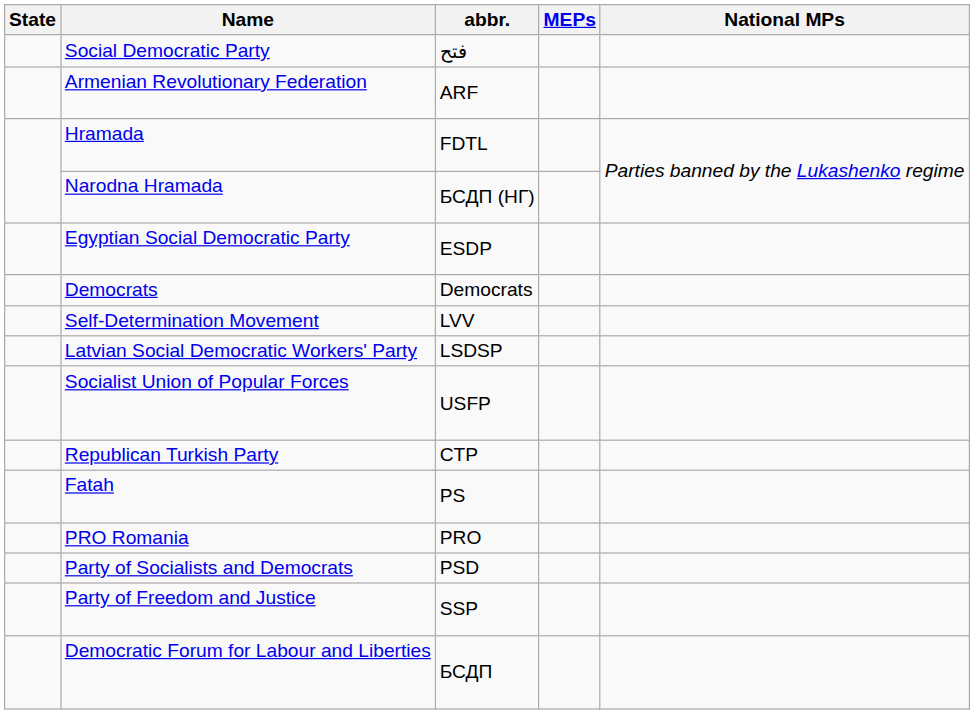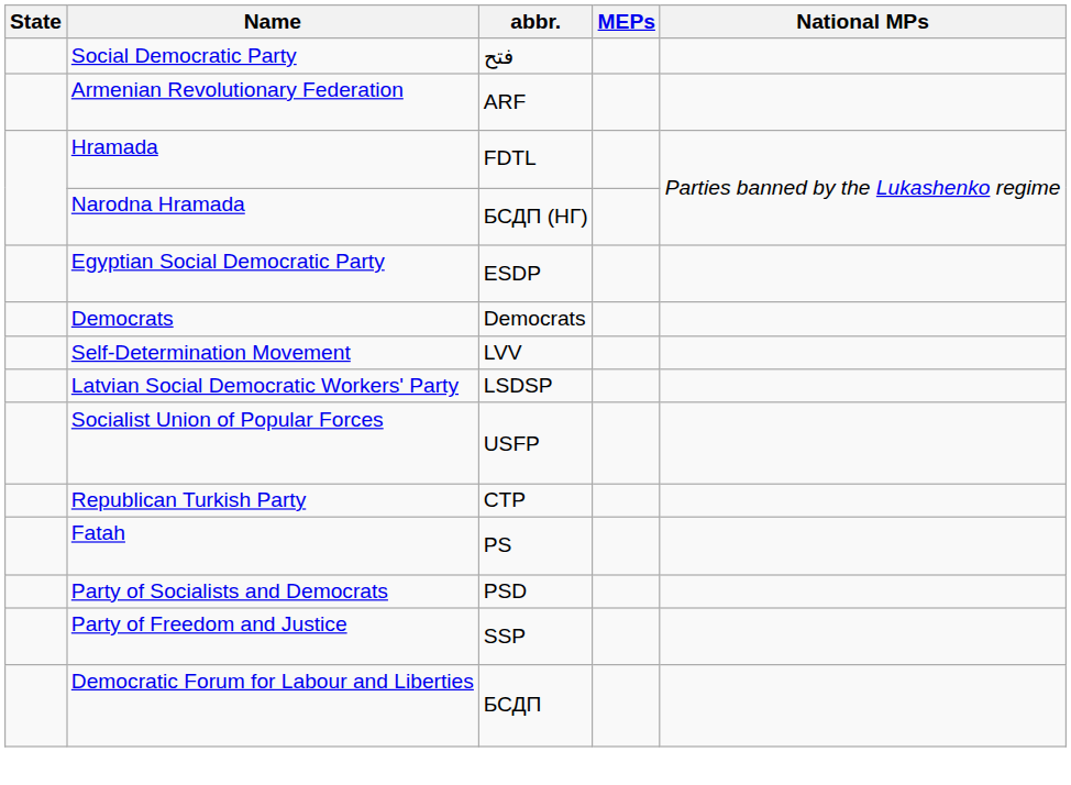- row: PRO Romania | PRO
